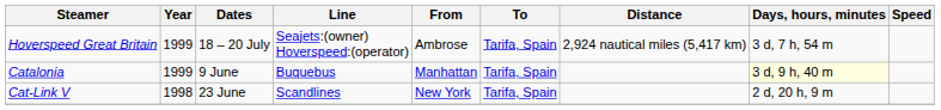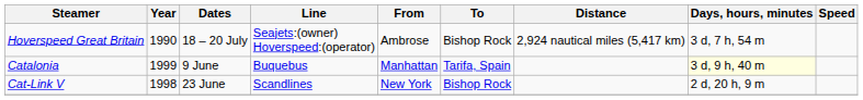Hoverspeed Great Britain | Year: 1999 -> 1990
Hoverspeed Great Britain | To: Tarifa, Spain -> Bishop Rock
Cat-Link V | To: Tarifa, Spain -> Bishop Rock
